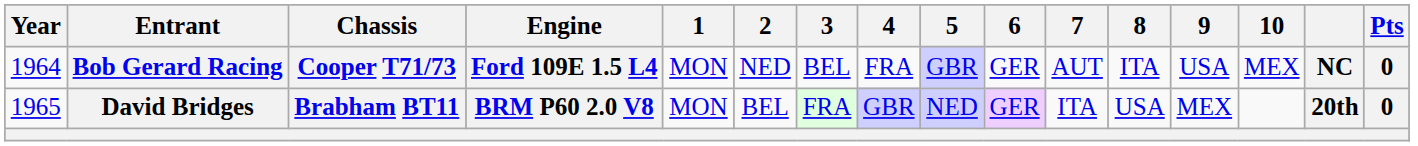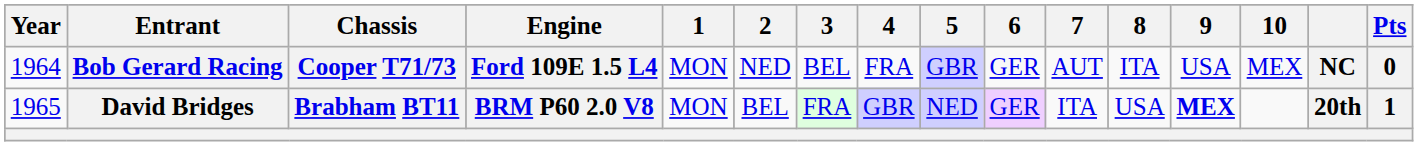David Bridges | 9: normal -> bold
David Bridges | Pts: 0 -> 1
